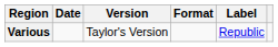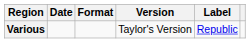columns swapped: Format <-> Version
